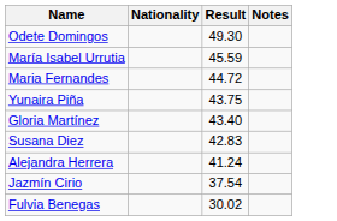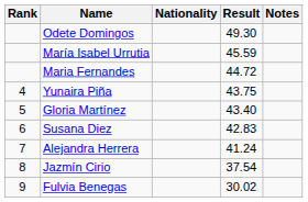+ column: Rank | 4 | 5 | 6 | 7 | 8 | 9
